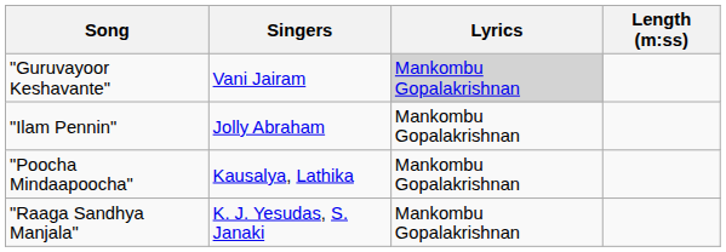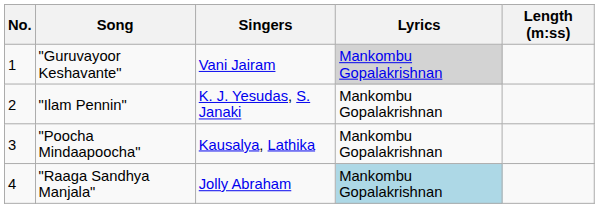+ column: No. | 1 | 2 | 3 | 4
"Ilam Pennin" | Singers: Jolly Abraham -> K. J. Yesudas, S. Janaki
"Raaga Sandhya Manjala" | Singers: K. J. Yesudas, S. Janaki -> Jolly Abraham
"Raaga Sandhya Manjala" | Lyrics: no background -> lightblue background
